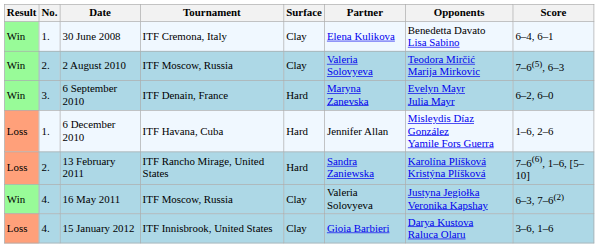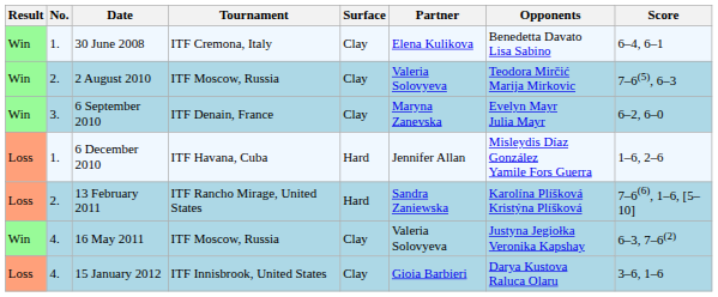6 September 2010 | Surface: Hard -> Clay
